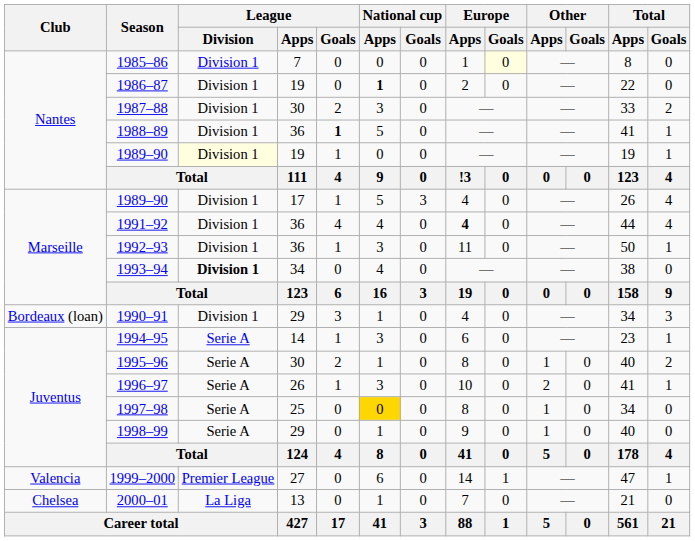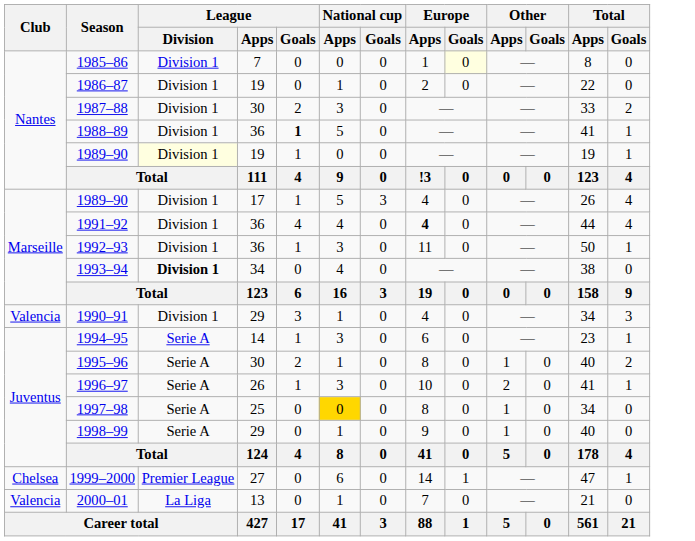1986–87 | National cup / Apps: bold -> normal
1990–91 | Club: Bordeaux (loan) -> Valencia
1999–2000 | Club: Valencia -> Chelsea
2000–01 | Club: Chelsea -> Valencia
